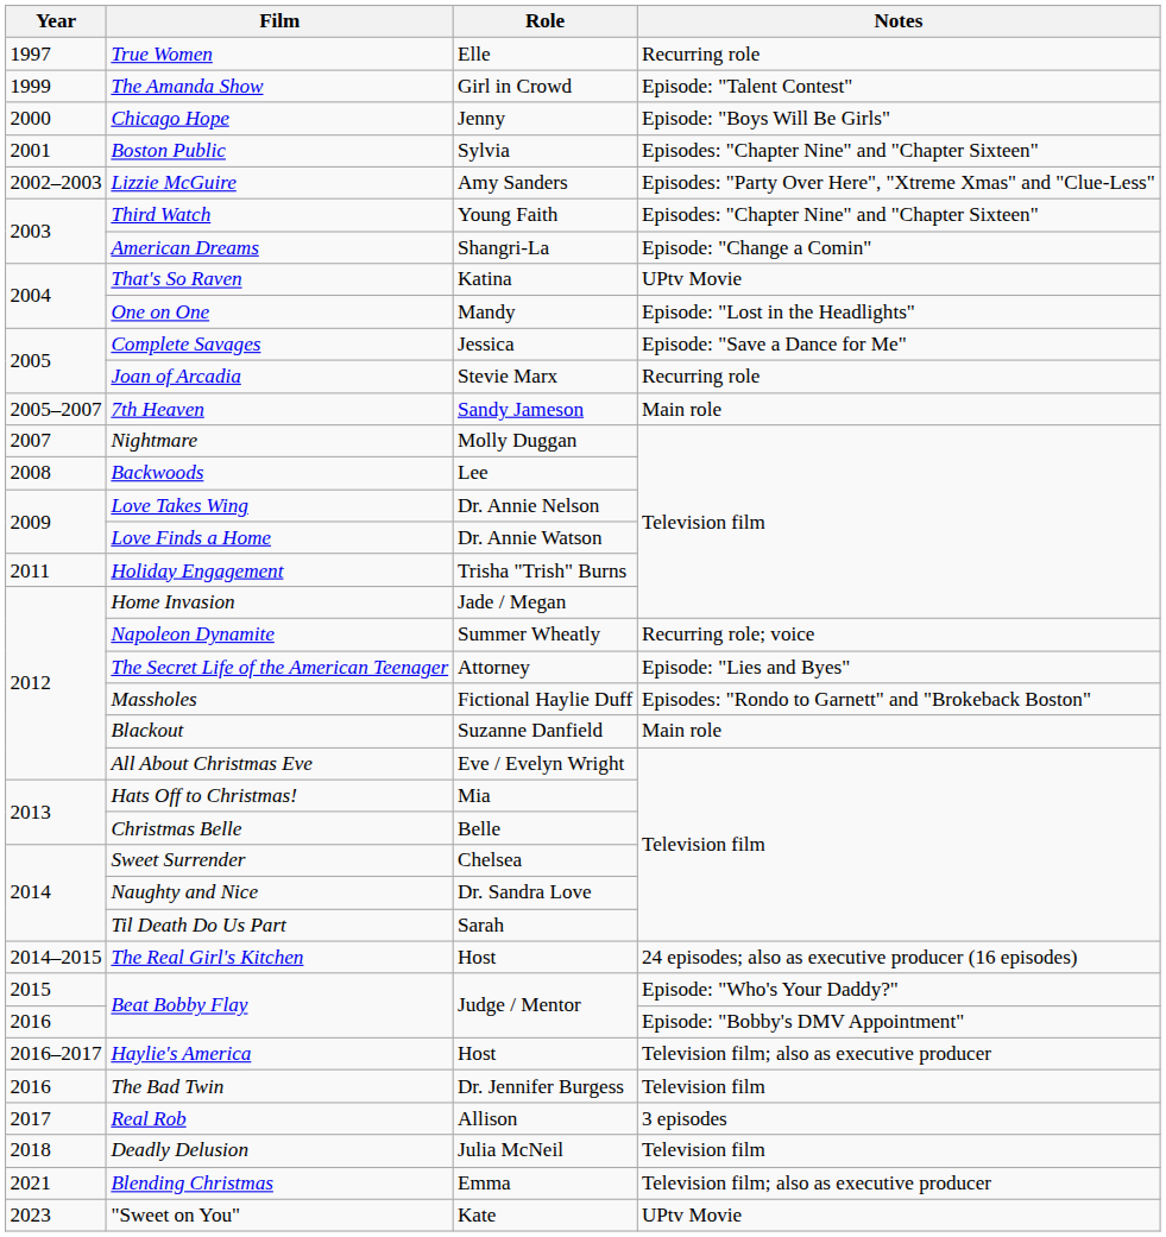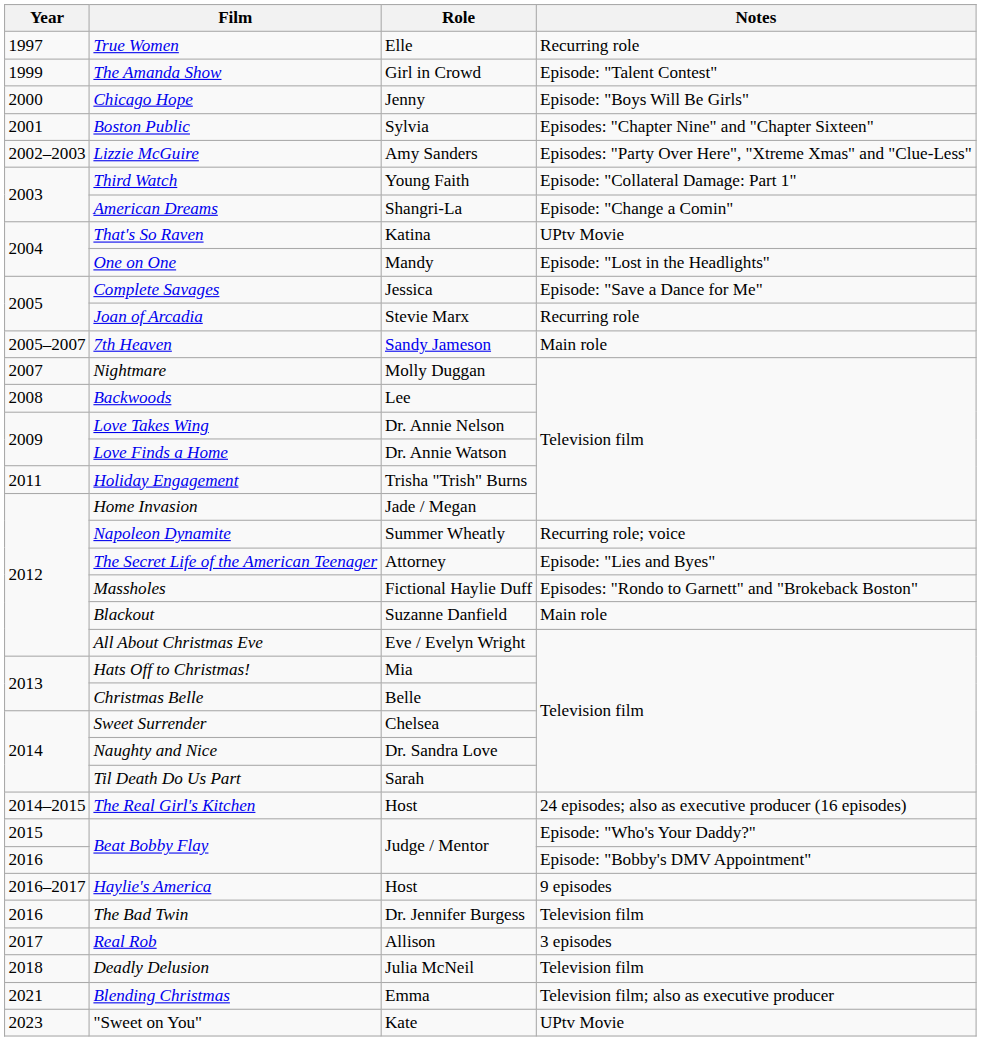Third Watch | Notes: Episodes: "Chapter Nine" and "Chapter Sixteen" -> Episode: "Collateral Damage: Part 1"
Haylie's America | Notes: Television film; also as executive producer -> 9 episodes
